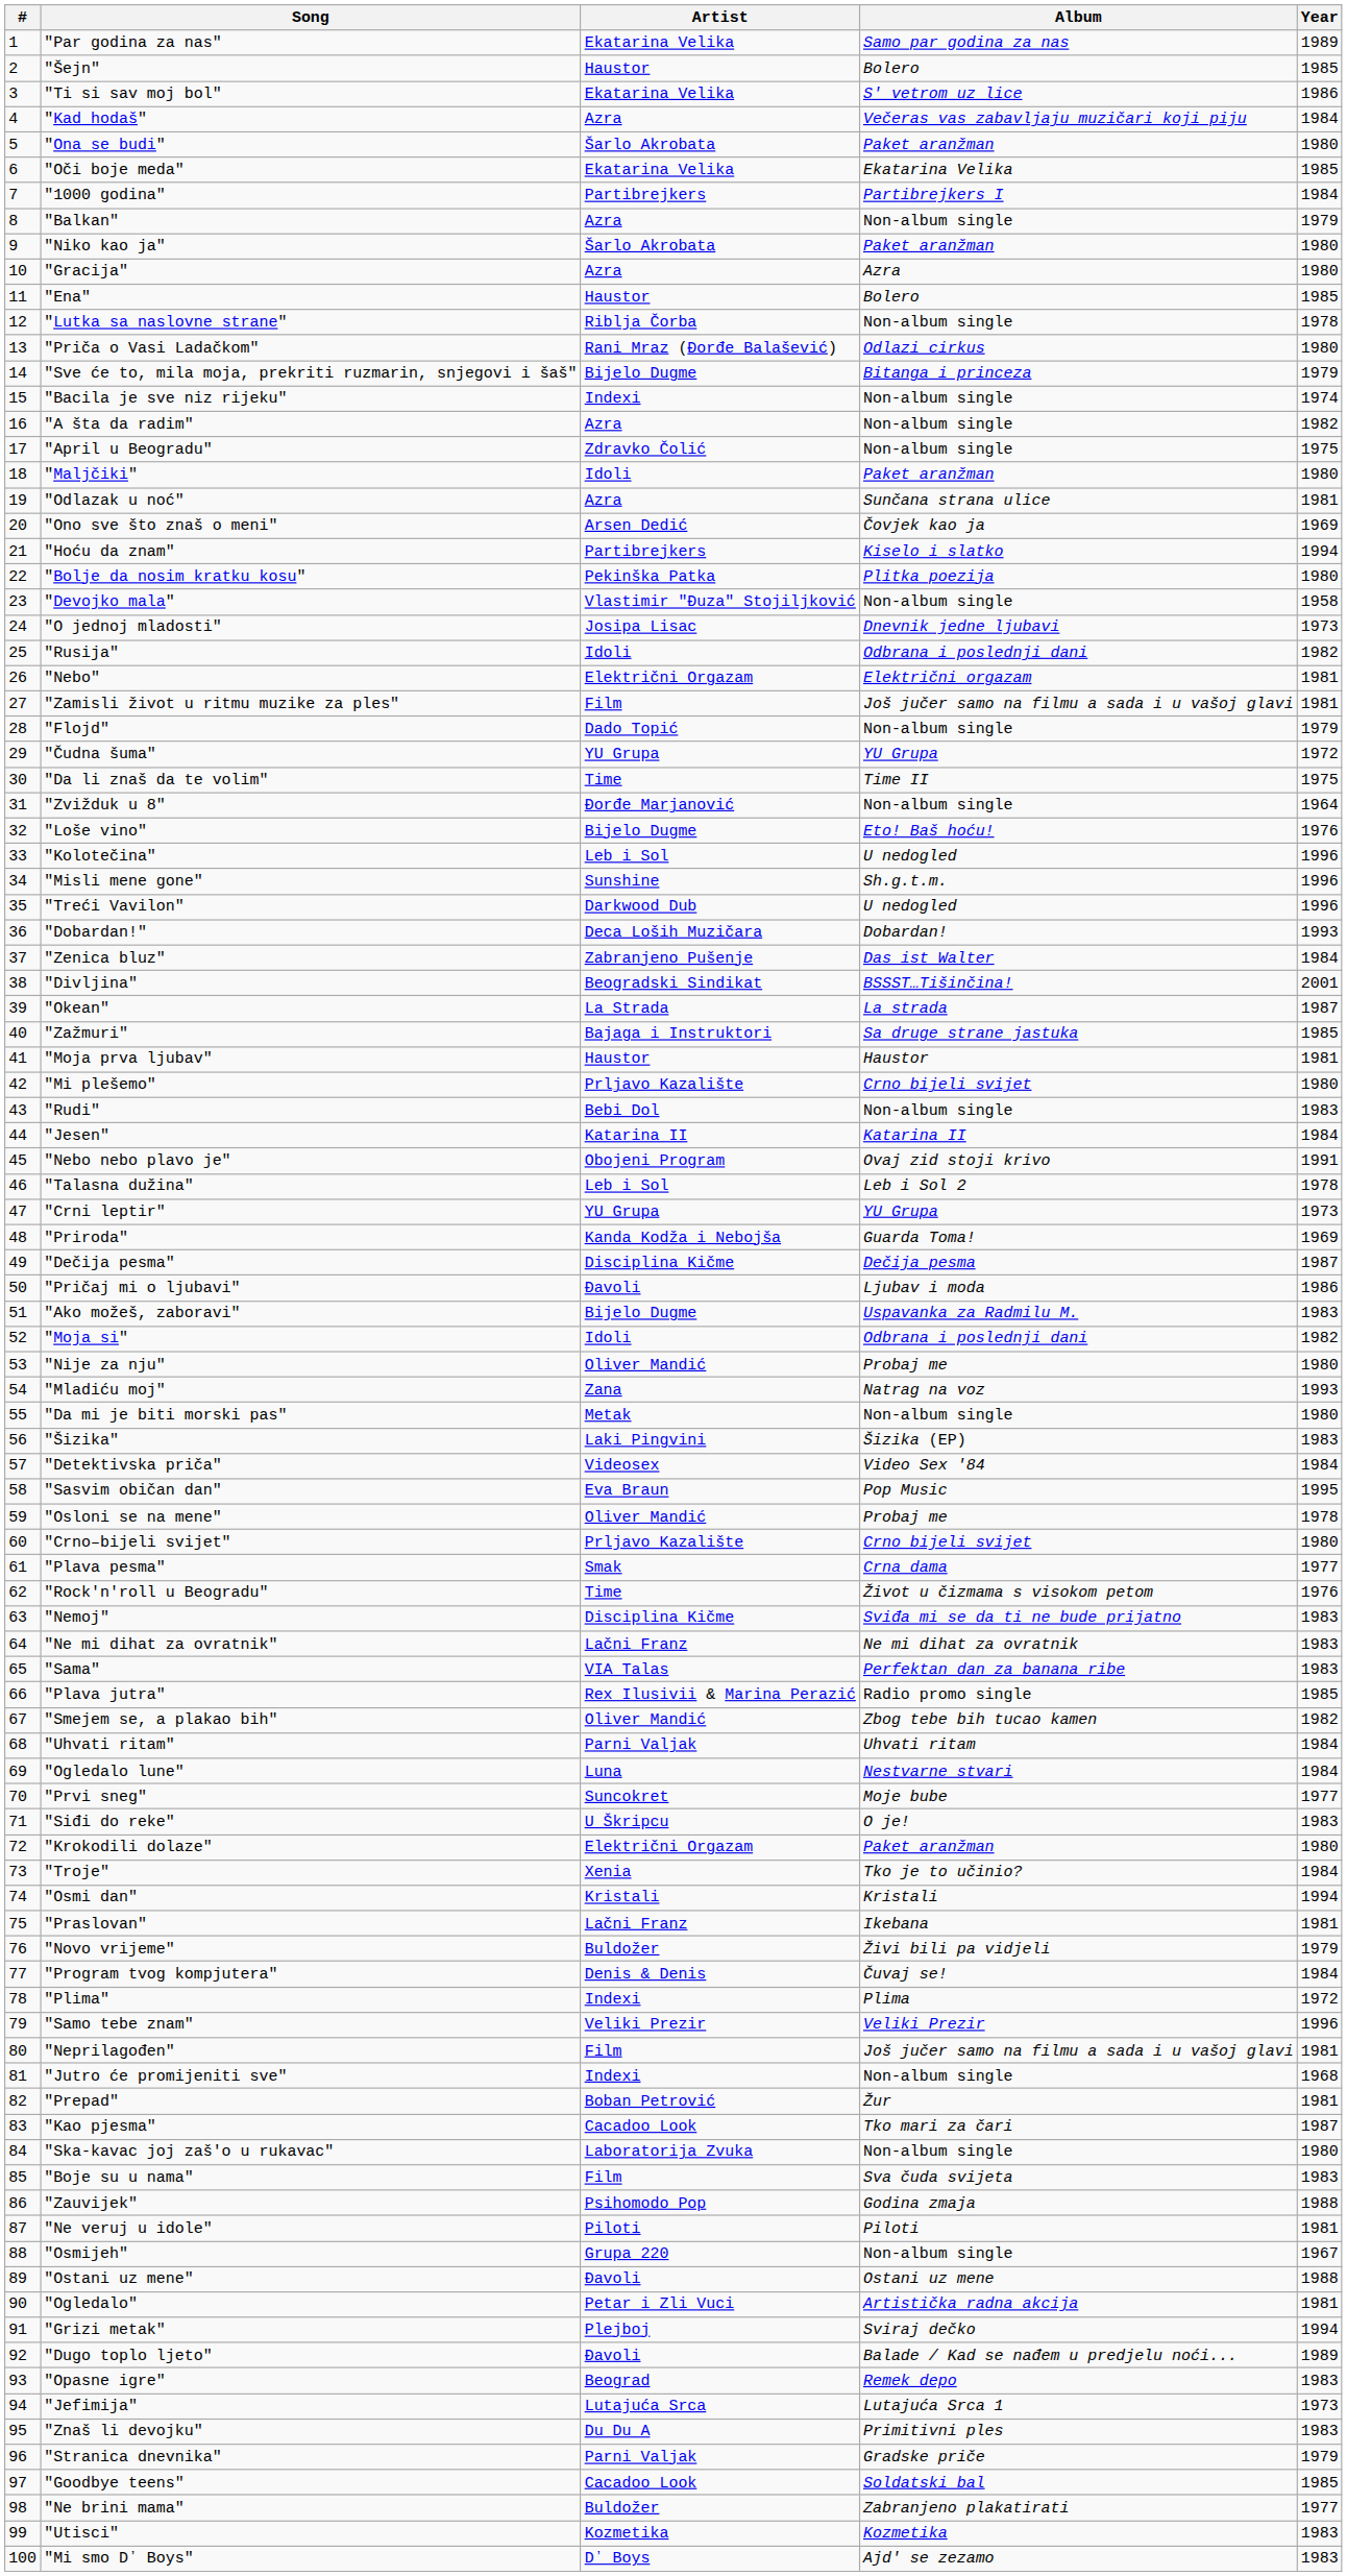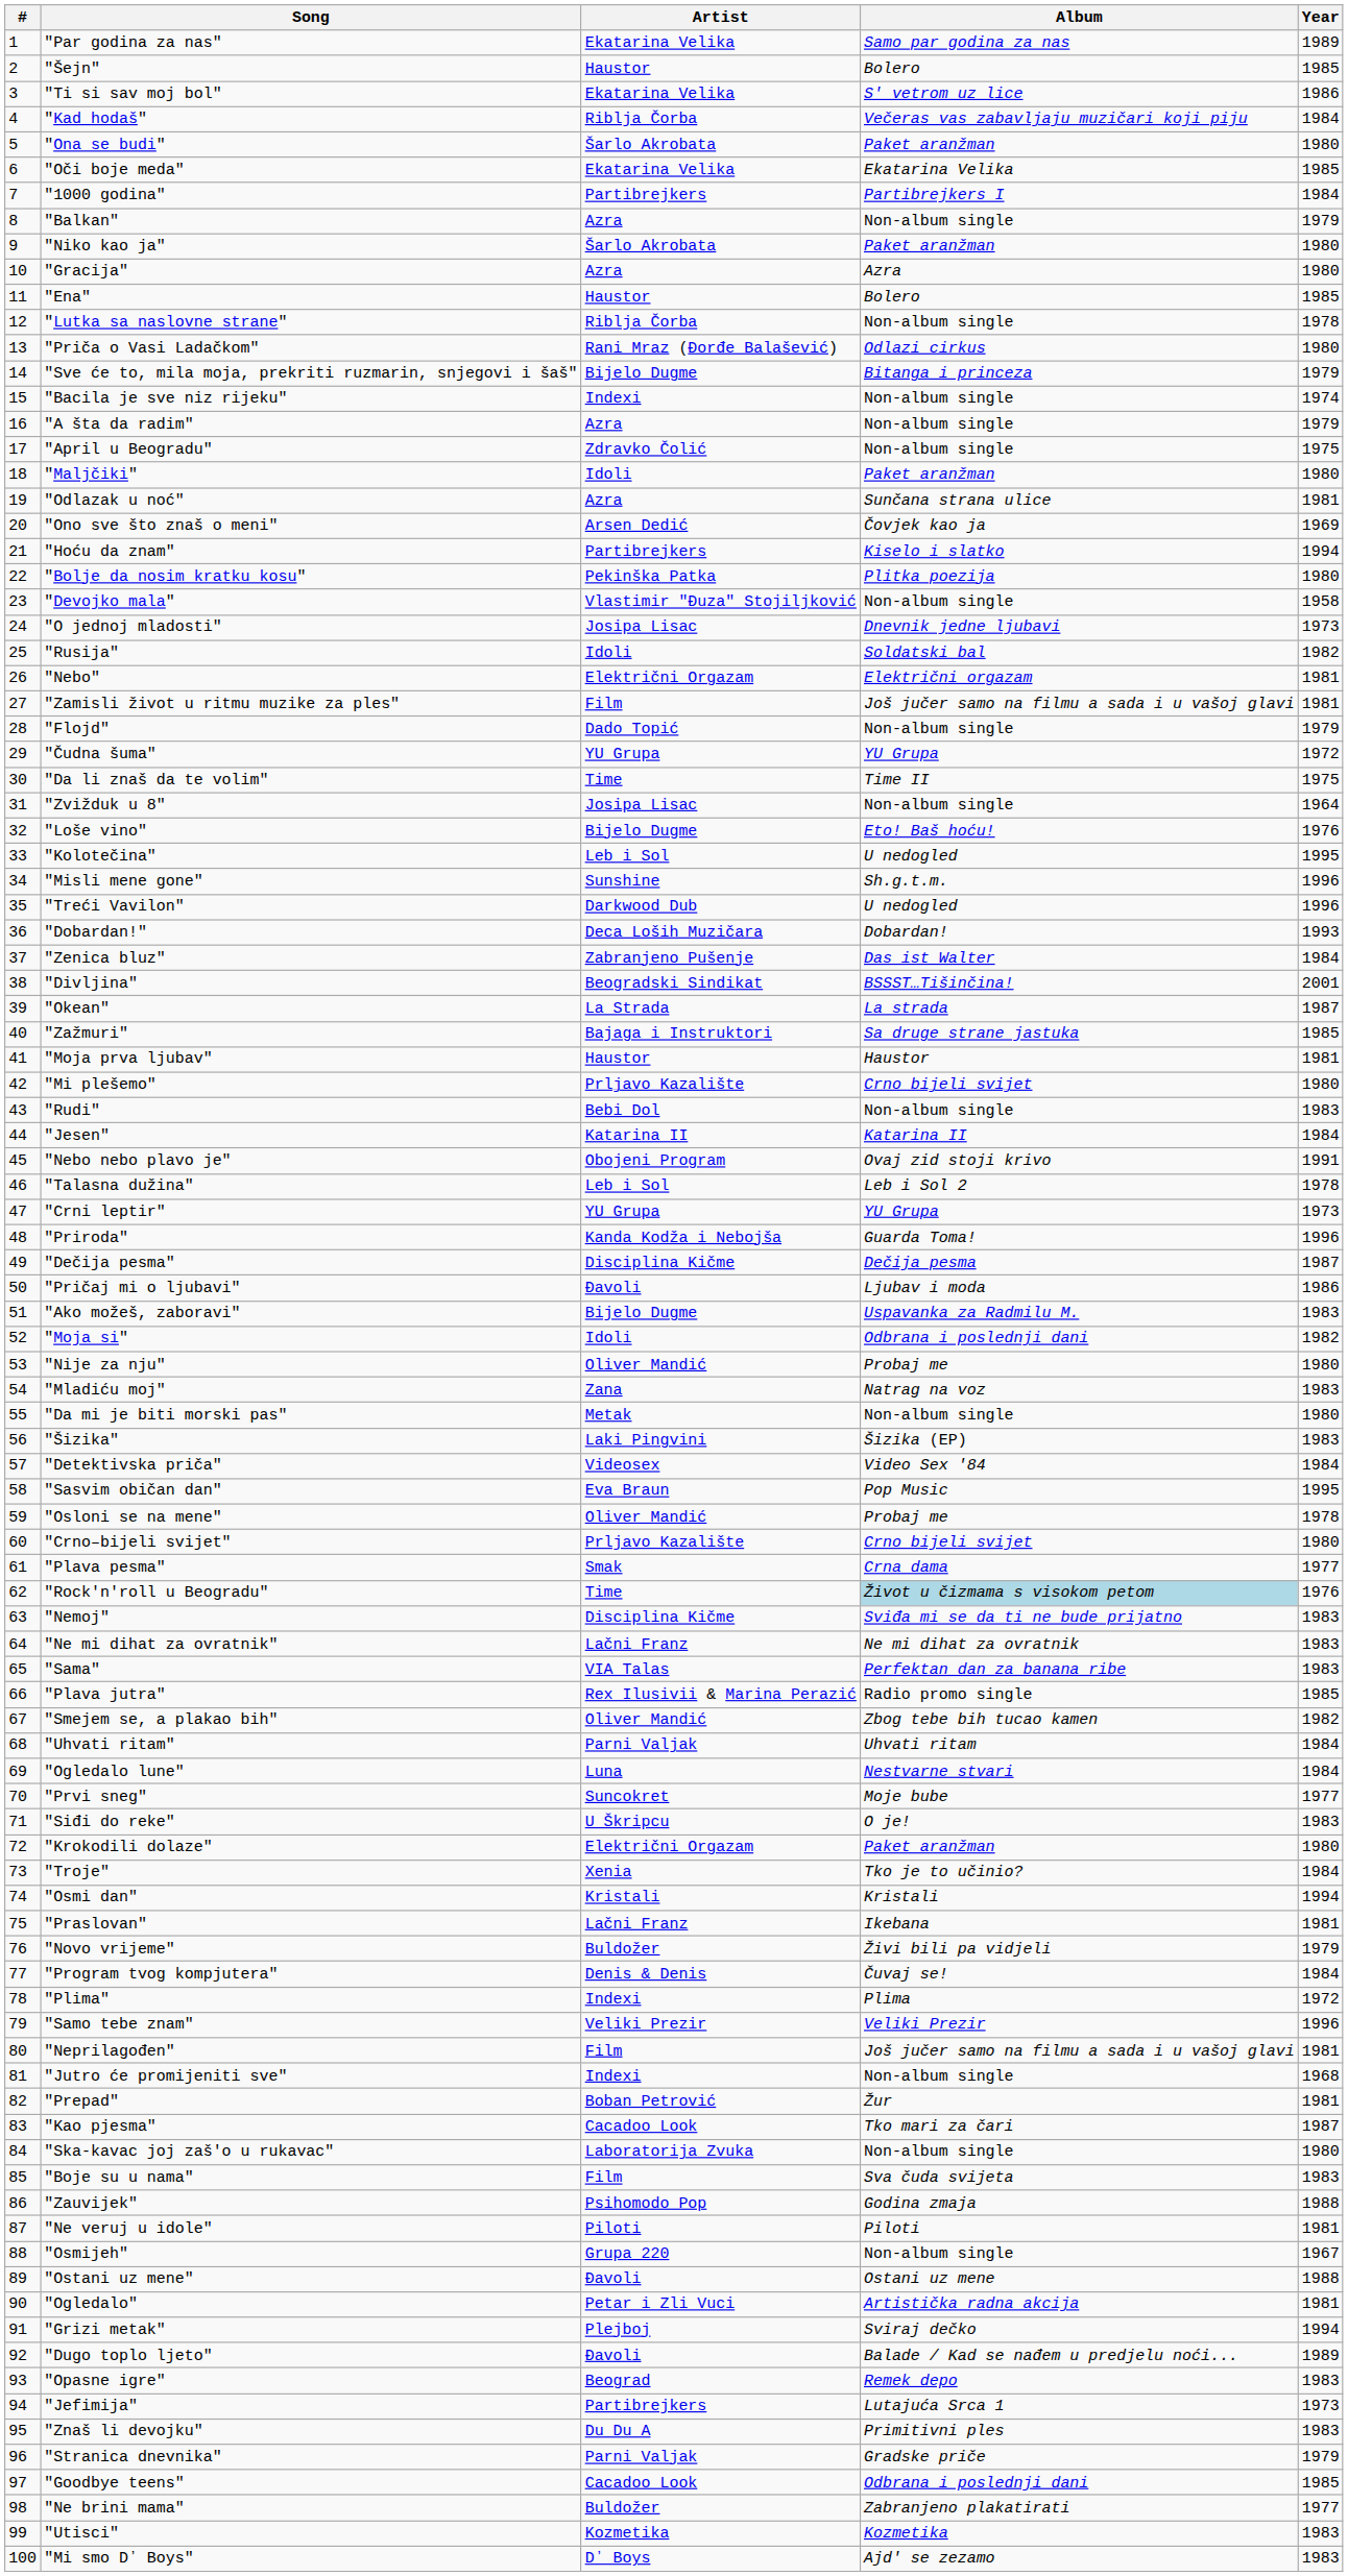"Kad hodaš" | Artist: Azra -> Riblja Čorba
"A šta da radim" | Year: 1982 -> 1979
"Rusija" | Album: Odbrana i poslednji dani -> Soldatski bal
"Zvižduk u 8" | Artist: Đorđe Marjanović -> Josipa Lisac
"Kolotečina" | Year: 1996 -> 1995
"Priroda" | Year: 1969 -> 1996
"Mladiću moj" | Year: 1993 -> 1983
"Rock'n'roll u Beogradu" | Album: no background -> lightblue background
"Jefimija" | Artist: Lutajuća Srca -> Partibrejkers
"Goodbye teens" | Album: Soldatski bal -> Odbrana i poslednji dani
